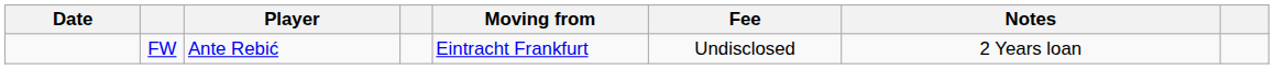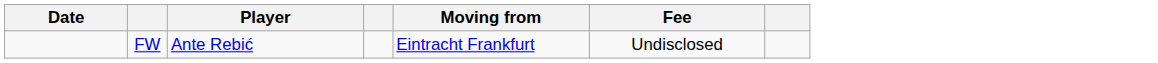- column: Notes | 2 Years loan
